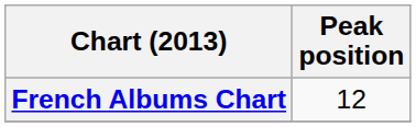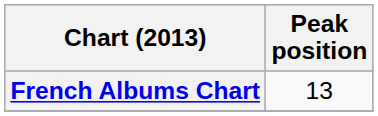French Albums Chart | Peak position: 12 -> 13
